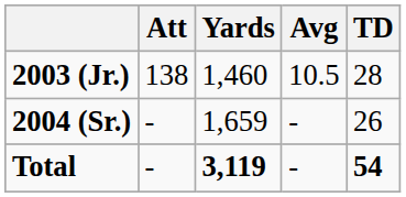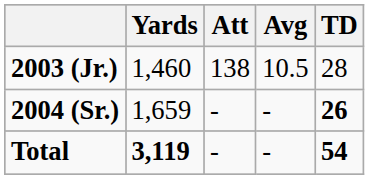columns swapped: Att <-> Yards
2004 (Sr.) | TD: normal -> bold
